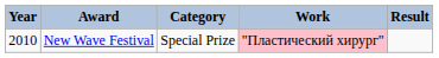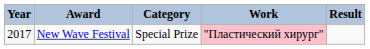New Wave Festival | Year: 2010 -> 2017
